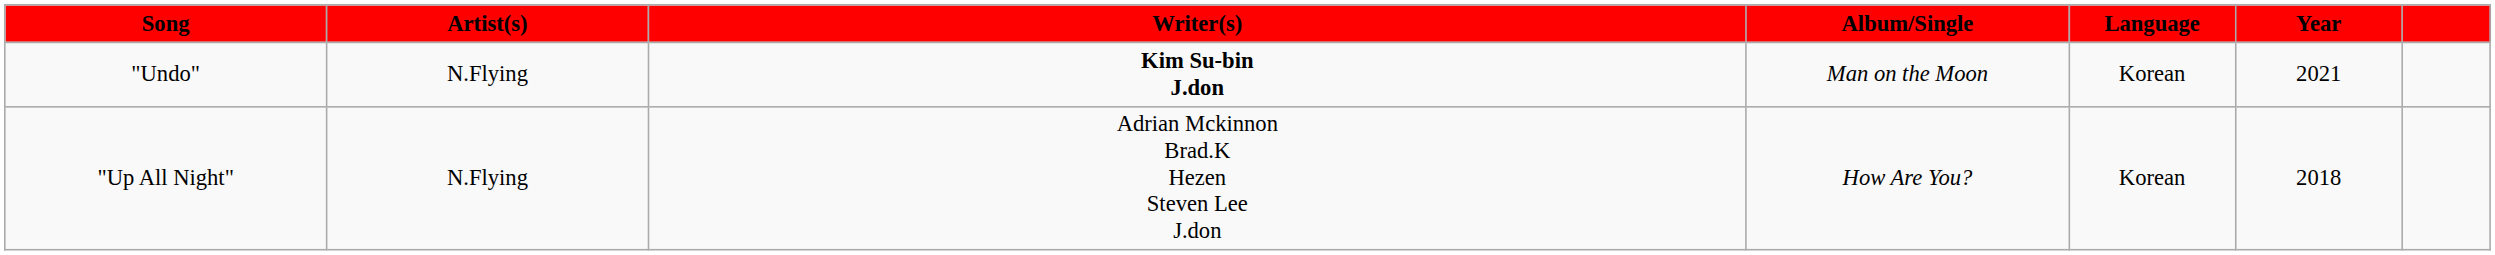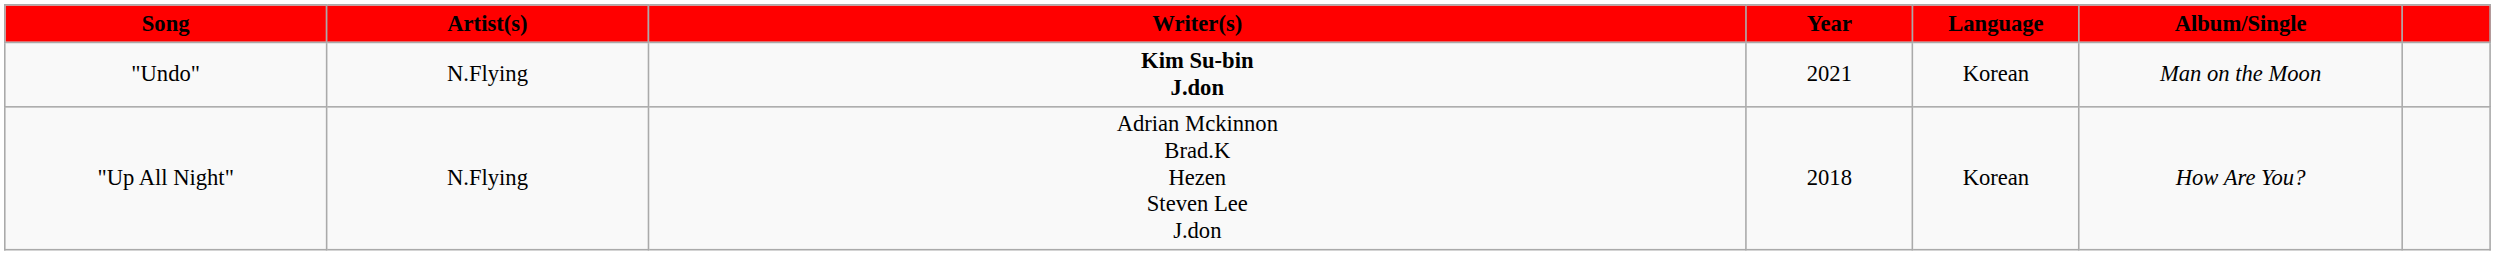columns swapped: Album/Single <-> Year
